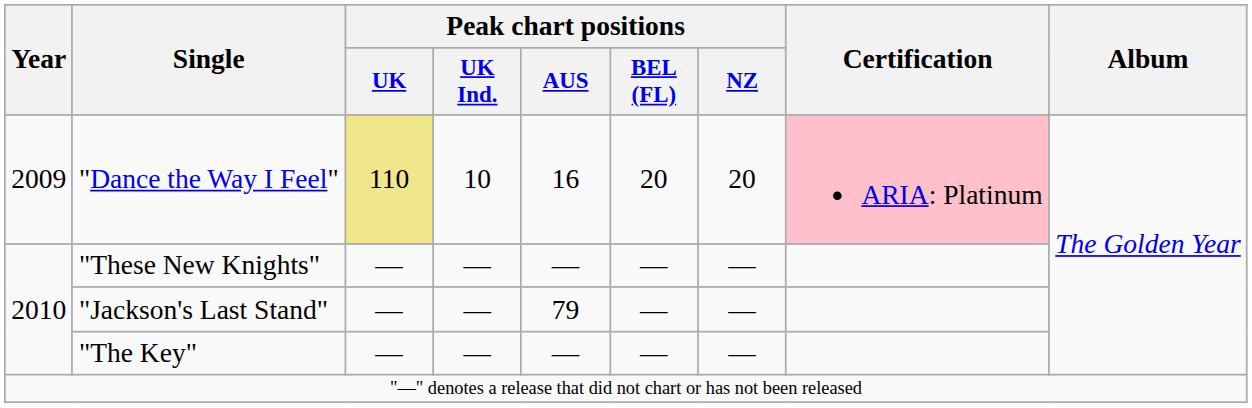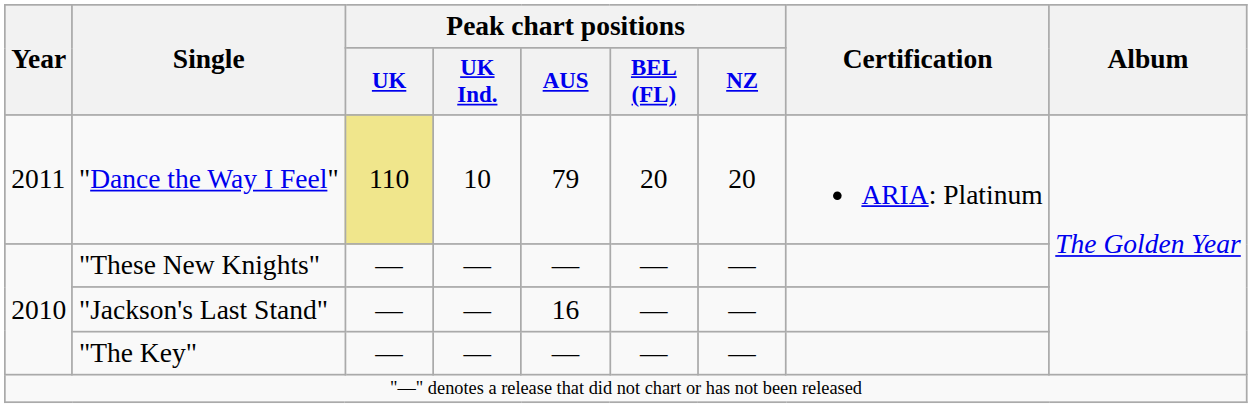"Dance the Way I Feel" | Year: 2009 -> 2011
"Dance the Way I Feel" | Peak chart positions / AUS: 16 -> 79
"Dance the Way I Feel" | Certification: pink background -> no background
"Jackson's Last Stand" | Peak chart positions / AUS: 79 -> 16
